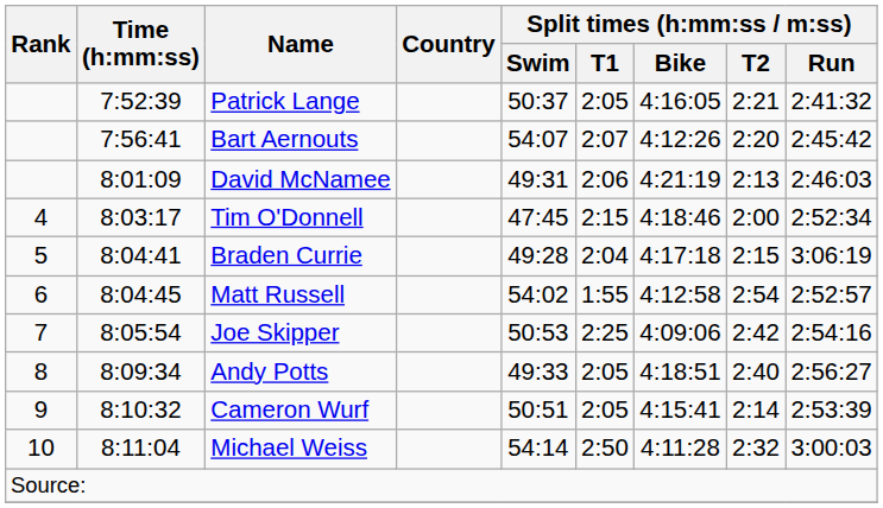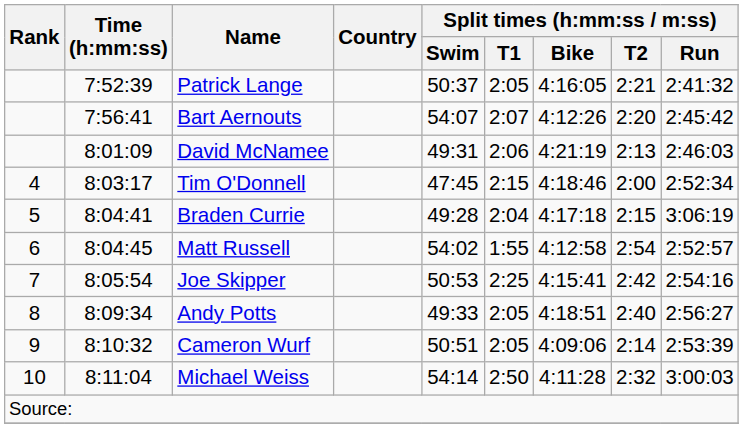Joe Skipper | Split times (h:mm:ss / m:ss) / Bike: 4:09:06 -> 4:15:41
Cameron Wurf | Split times (h:mm:ss / m:ss) / Bike: 4:15:41 -> 4:09:06
